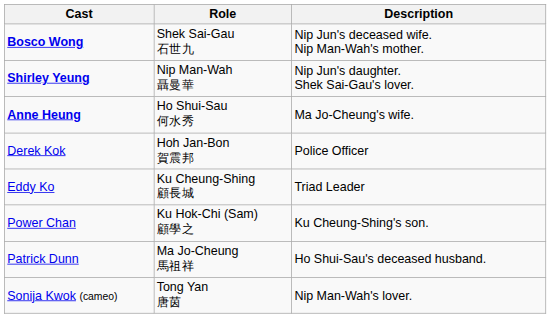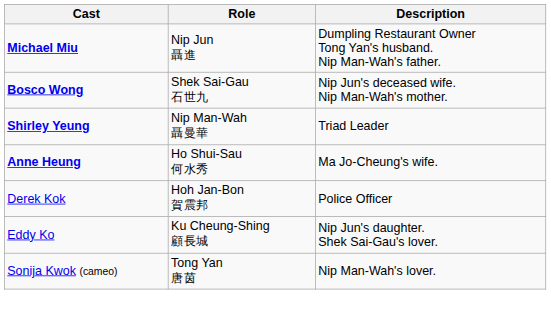+ row: Michael Miu | Nip Jun 聶進 | Dumpling Restaurant Owner Tong Yan's husband. Nip Man-Wah's father.
Shirley Yeung | Description: Nip Jun's daughter. Shek Sai-Gau's lover. -> Triad Leader
Eddy Ko | Description: Triad Leader -> Nip Jun's daughter. Shek Sai-Gau's lover.
- row: Power Chan | Ku Hok-Chi (Sam) 顧學之 | Ku Cheung-Shing's son.
- row: Patrick Dunn | Ma Jo-Cheung 馬祖祥 | Ho Shui-Sau's deceased husband.
